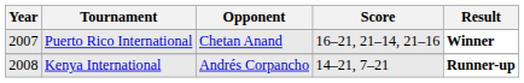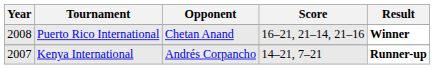Puerto Rico International | Year: 2007 -> 2008
Kenya International | Year: 2008 -> 2007
